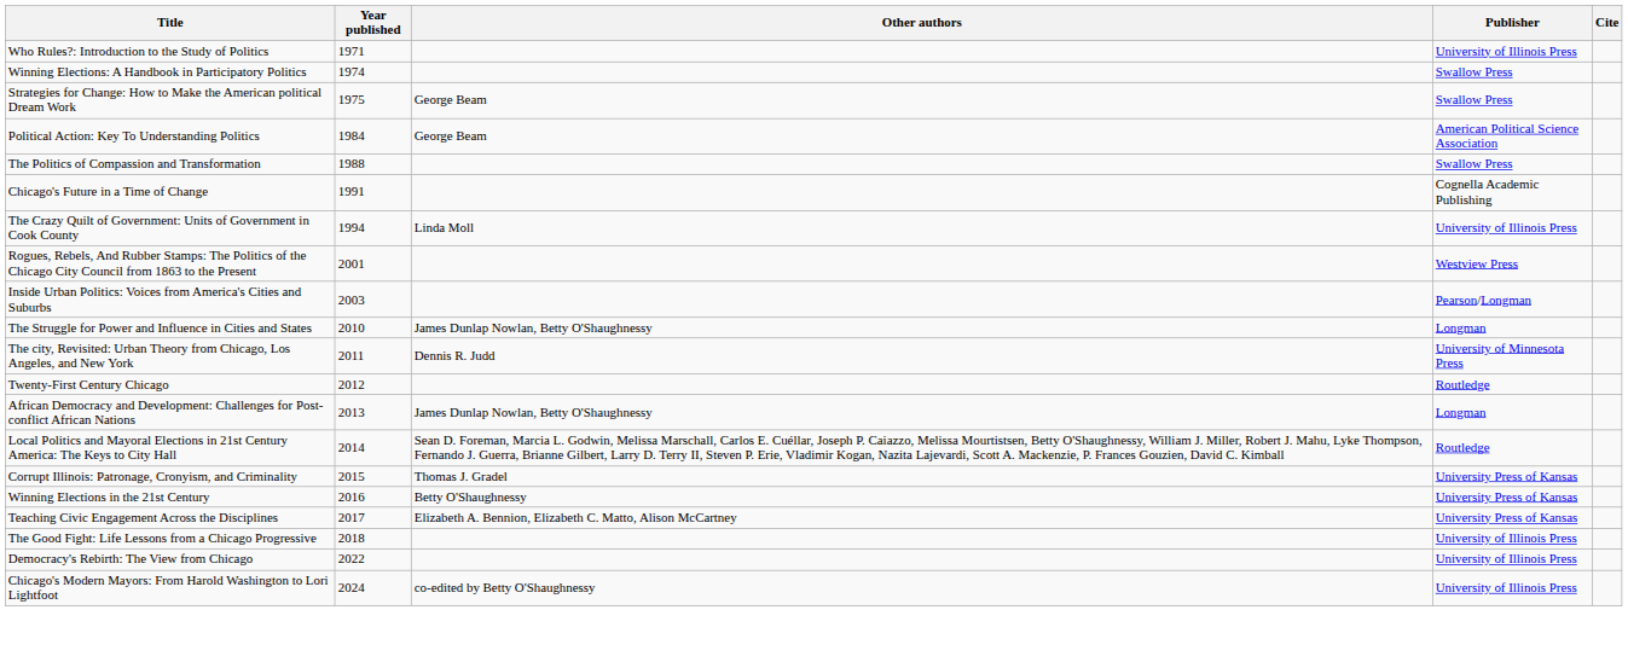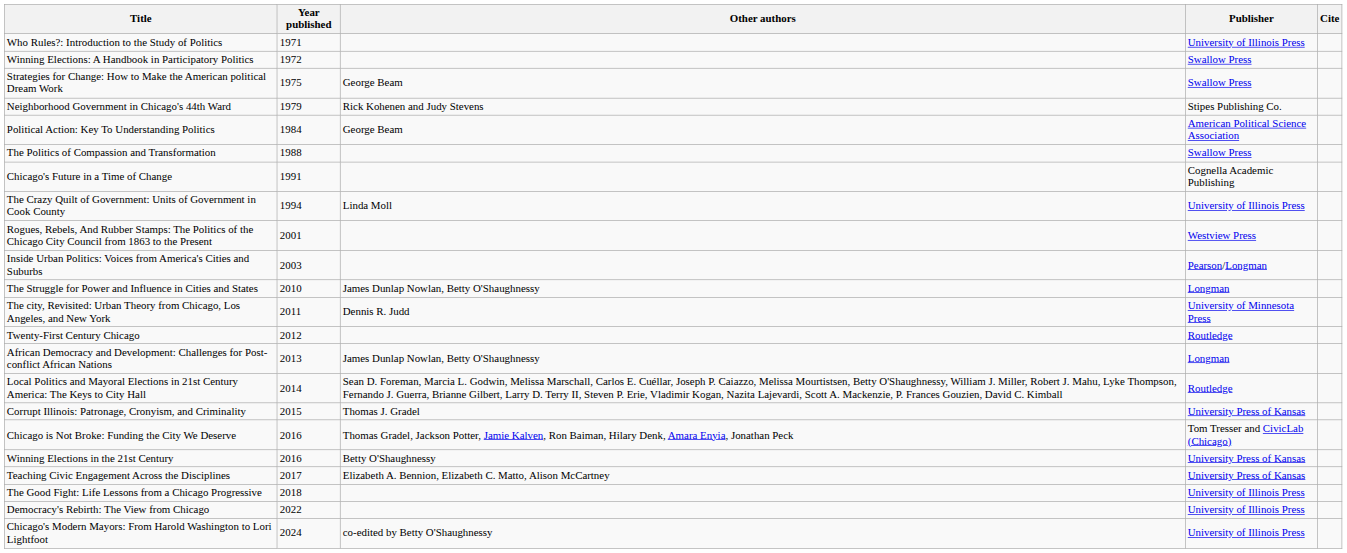Winning Elections: A Handbook in Participatory Politics | Year published: 1974 -> 1972
+ row: Neighborhood Government in Chicago's 44th Ward | 1979 | Rick Kohenen and Judy Stevens | Stipes Publishing Co.
+ row: Chicago is Not Broke: Funding the City We Deserve | 2016 | Thomas Gradel, Jackson Potter, Jamie Kalven, Ron Baiman, Hilary Denk, Amara Enyia, Jonathan Peck | Tom Tresser and CivicLab (Chicago)
